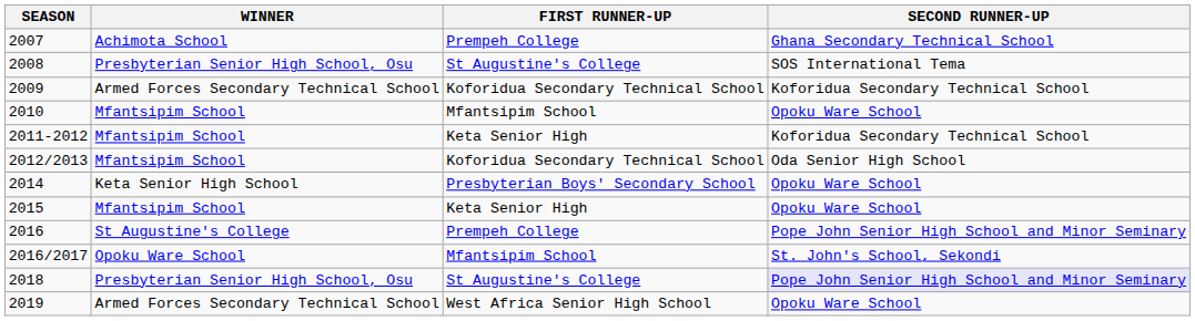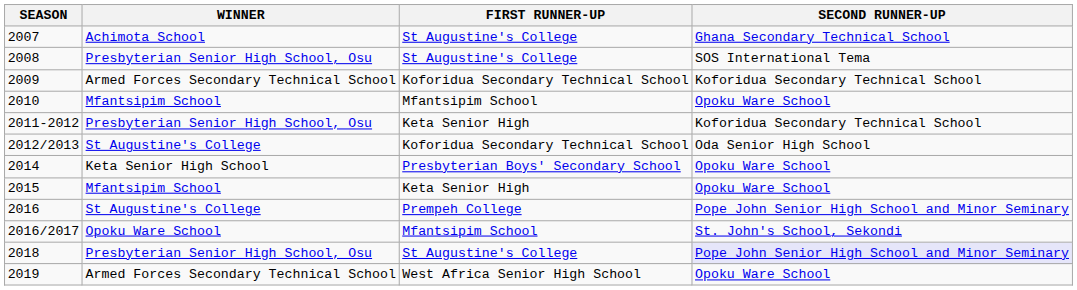2007 | FIRST RUNNER-UP: Prempeh College -> St Augustine's College
2011-2012 | WINNER: Mfantsipim School -> Presbyterian Senior High School, Osu
2012/2013 | WINNER: Mfantsipim School -> St Augustine's College
